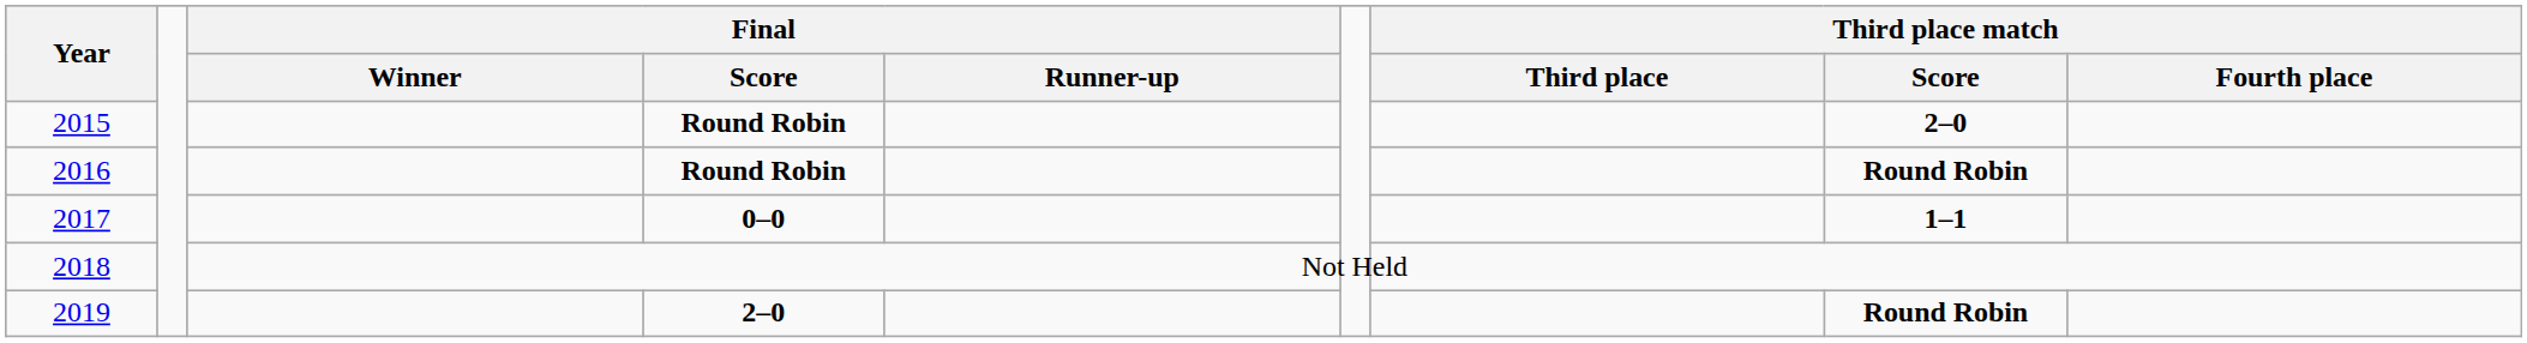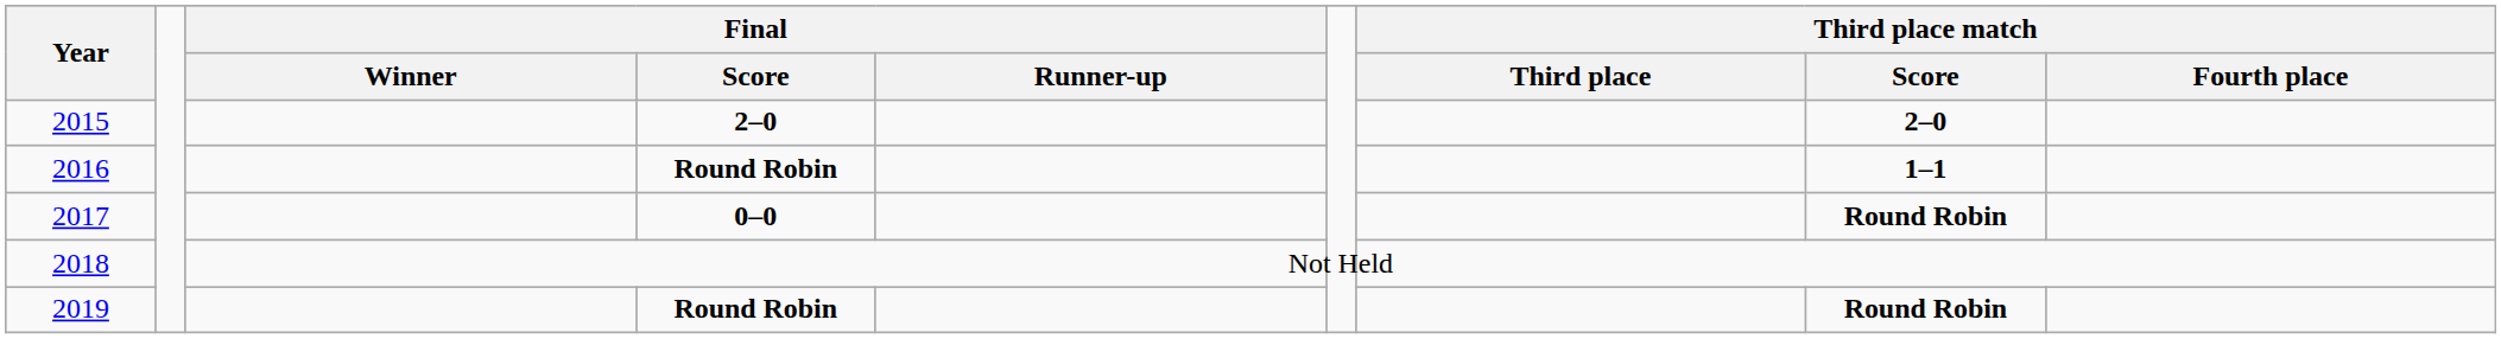2015 | Final / Score: Round Robin -> 2–0
2016 | Third place match / Score: Round Robin -> 1–1
2017 | Third place match / Score: 1–1 -> Round Robin
2019 | Final / Score: 2–0 -> Round Robin
